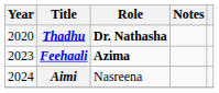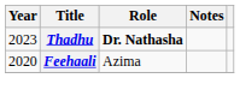Thadhu | Year: 2020 -> 2023
Feehaali | Year: 2023 -> 2020
Feehaali | Role: bold -> normal
- row: 2024 | Aimi | Nasreena
